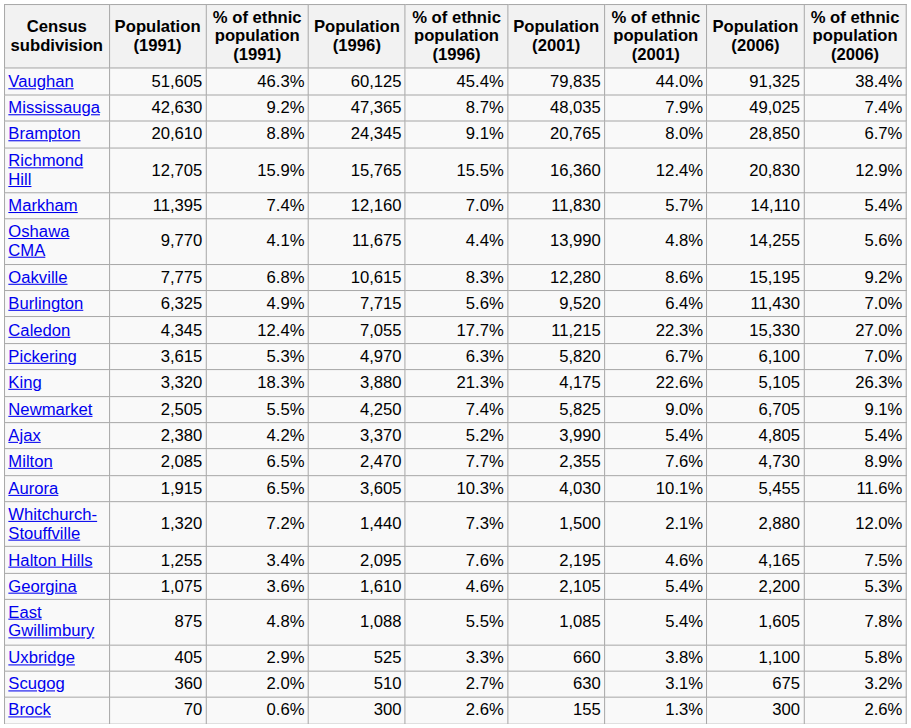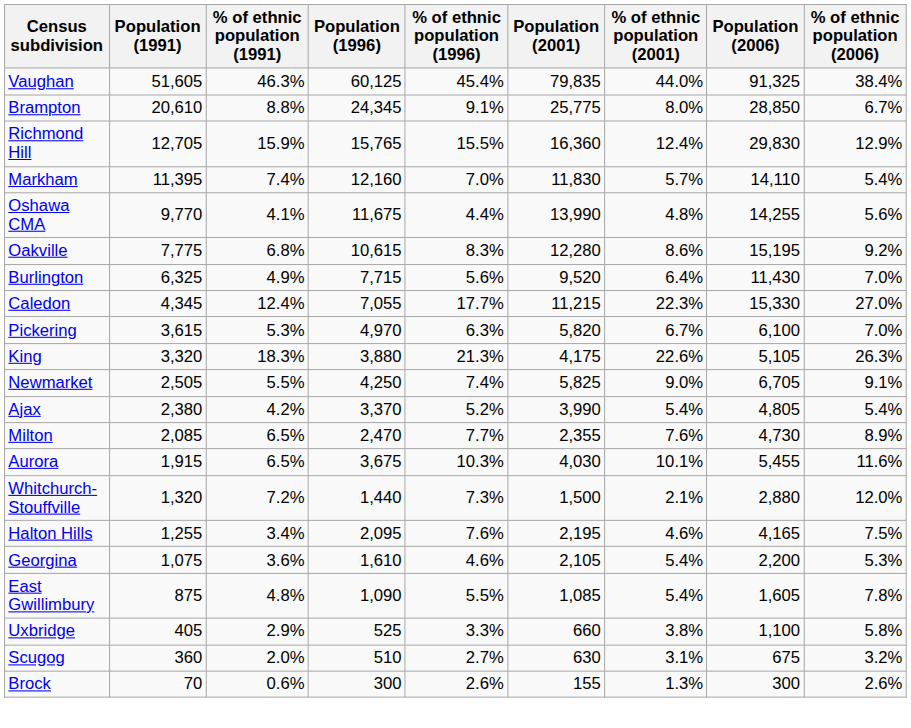- row: Mississauga | 42,630 | 9.2% | 47,365 | 8.7% | 48,035 | 7.9% | 49,025 | 7.4%
Brampton | Population (2001): 20,765 -> 25,775
Richmond Hill | Population (2006): 20,830 -> 29,830
Aurora | Population (1996): 3,605 -> 3,675
East Gwillimbury | Population (1996): 1,088 -> 1,090
